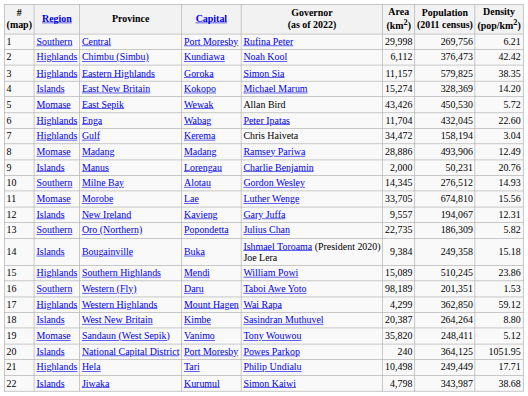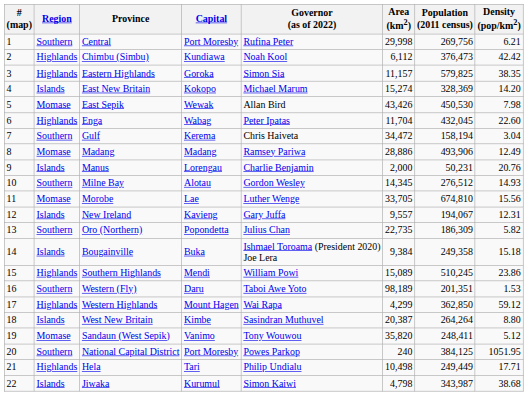East Sepik | Density (pop/km2): 5.72 -> 7.98
Gulf | Region: Highlands -> Southern
National Capital District | Region: Islands -> Southern
National Capital District | Population (2011 census): 364,125 -> 384,125
